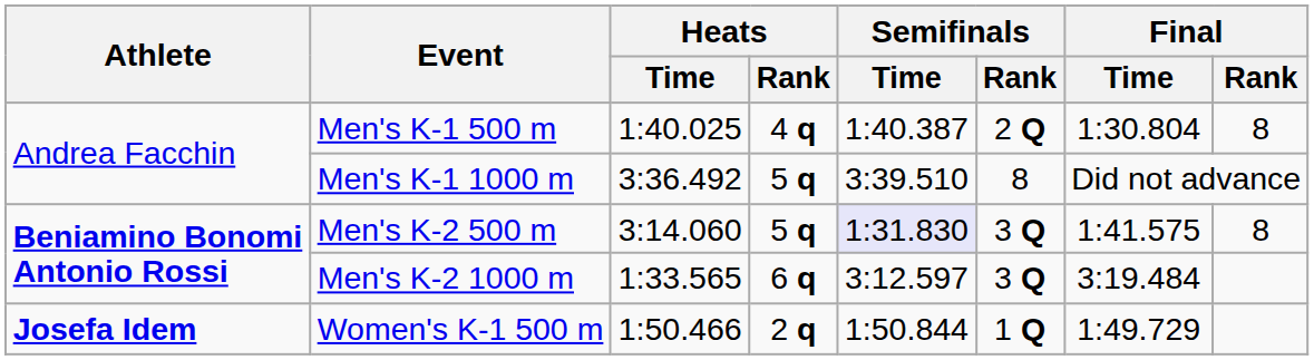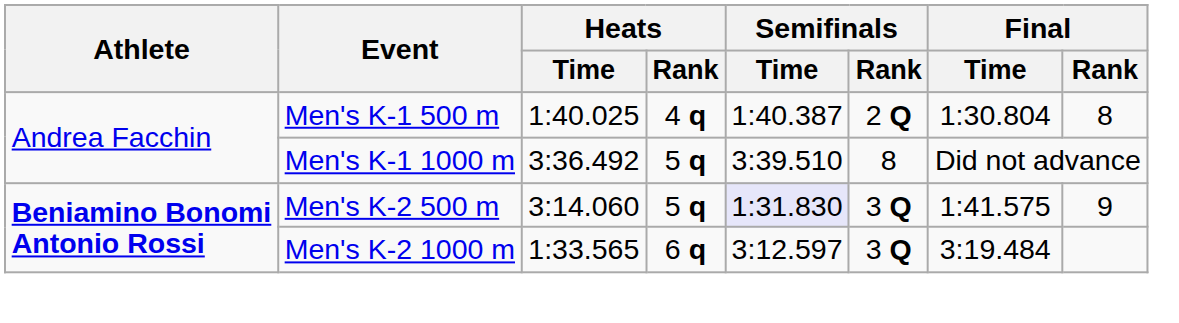Men's K-2 500 m | Final / Rank: 8 -> 9
- row: Josefa Idem | Women's K-1 500 m | 1:50.466 | 2 q | 1:50.844 | 1 Q | 1:49.729
